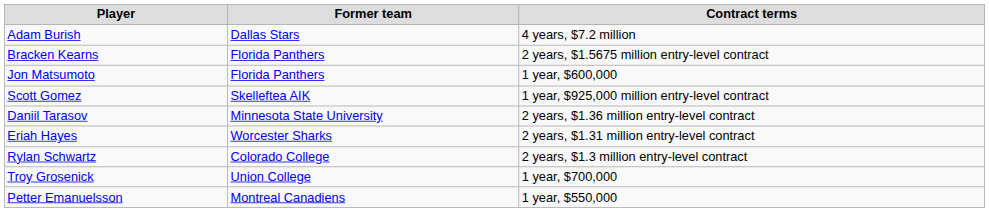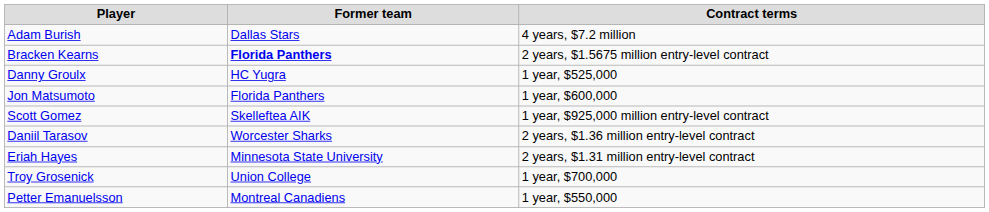Bracken Kearns | Former team: normal -> bold
+ row: Danny Groulx | HC Yugra | 1 year, $525,000
Daniil Tarasov | Former team: Minnesota State University -> Worcester Sharks
Eriah Hayes | Former team: Worcester Sharks -> Minnesota State University
- row: Rylan Schwartz | Colorado College | 2 years, $1.3 million entry-level contract
